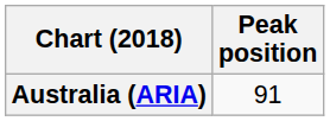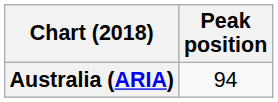Australia (ARIA) | Peak position: 91 -> 94
